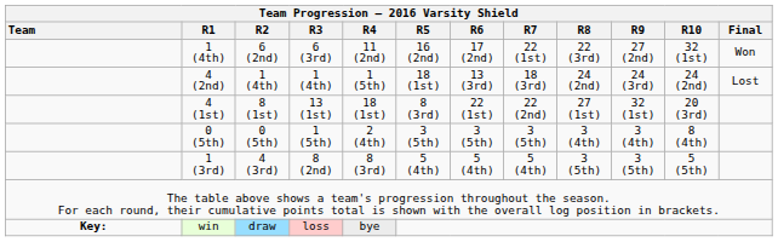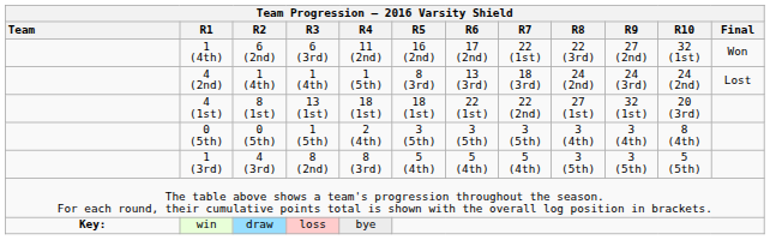4 (2nd) | Team Progression – 2016 Varsity Shield / R5: 18 (1st) -> 8 (3rd)
4 (1st) | Team Progression – 2016 Varsity Shield / R5: 8 (3rd) -> 18 (1st)
